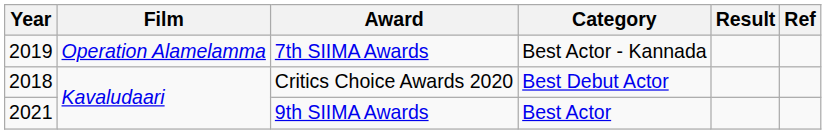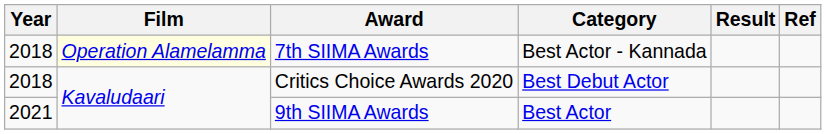7th SIIMA Awards | Year: 2019 -> 2018
7th SIIMA Awards | Film: no background -> lightyellow background
